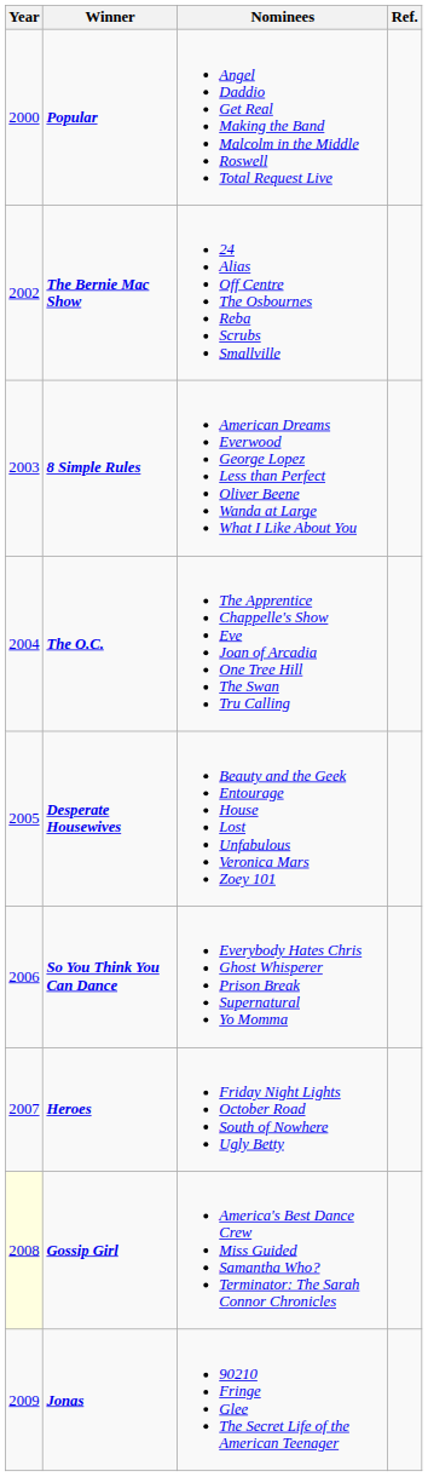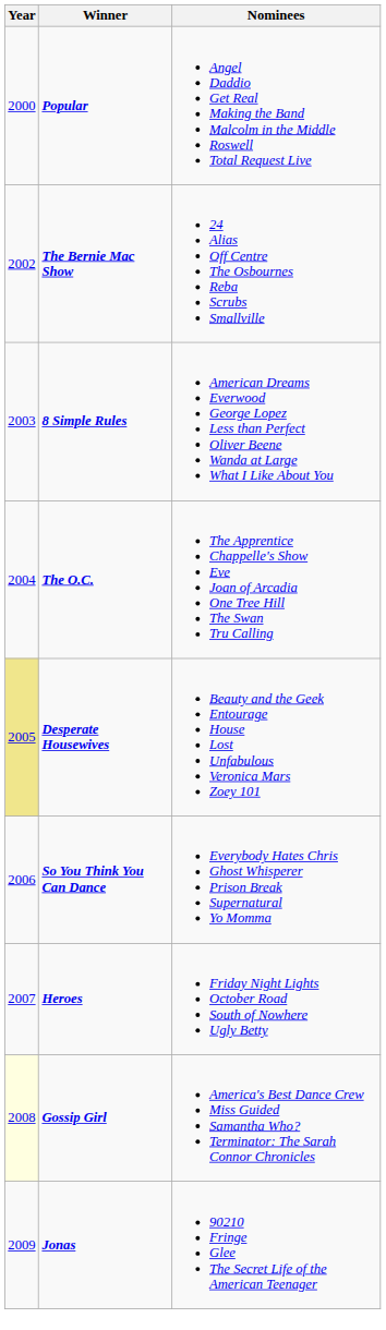- column: Ref.
Desperate Housewives | Year: no background -> khaki background
